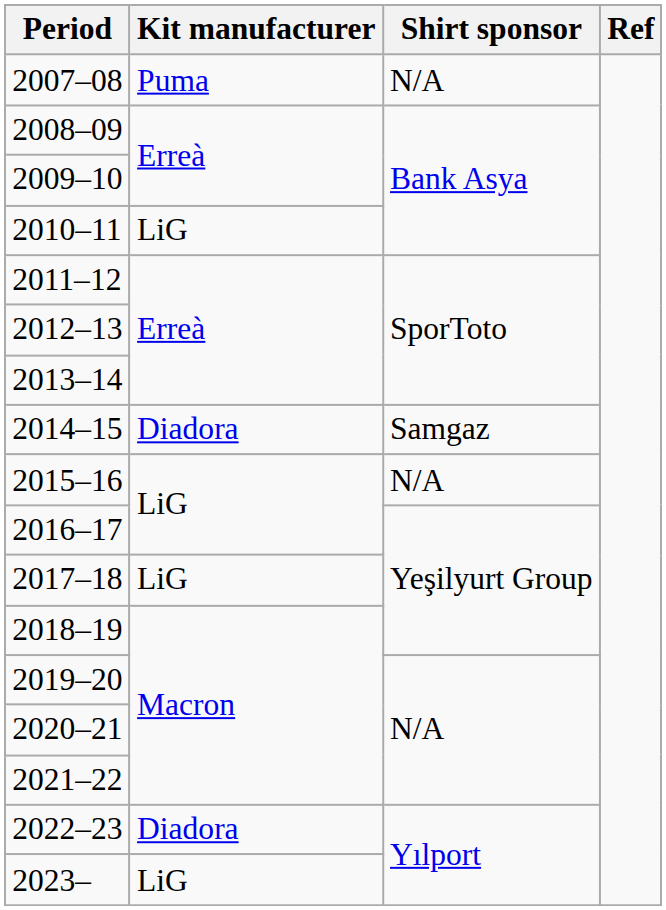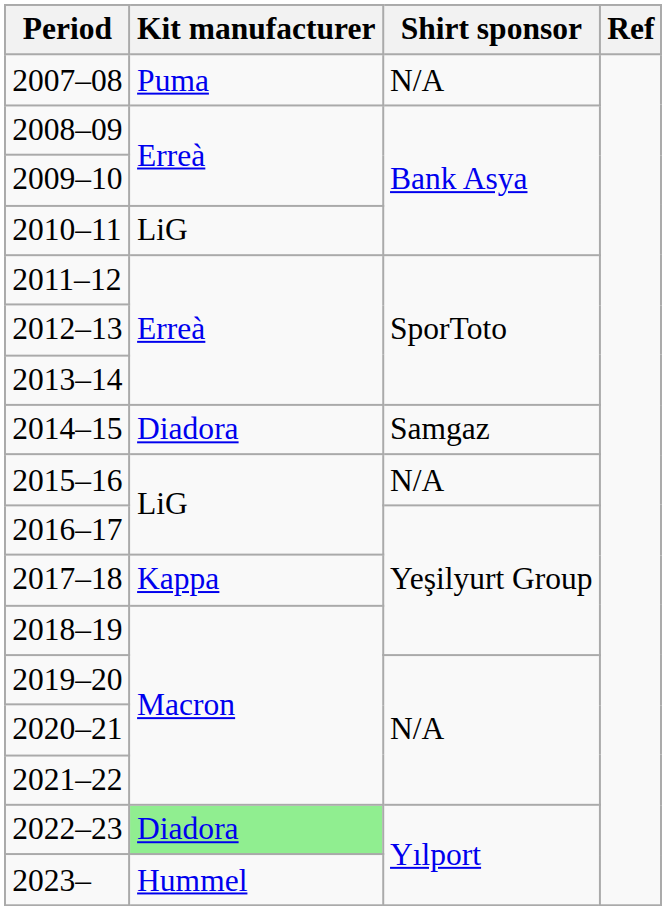2017–18 | Kit manufacturer: LiG -> Kappa
2022–23 | Kit manufacturer: no background -> lightgreen background
2023– | Kit manufacturer: LiG -> Hummel
